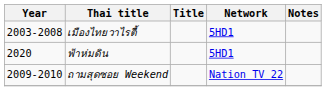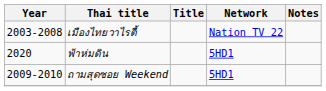เมืองไทยวาไรตี้ | Network: 5HD1 -> Nation TV 22
ถามสุดซอย Weekend | Network: Nation TV 22 -> 5HD1
